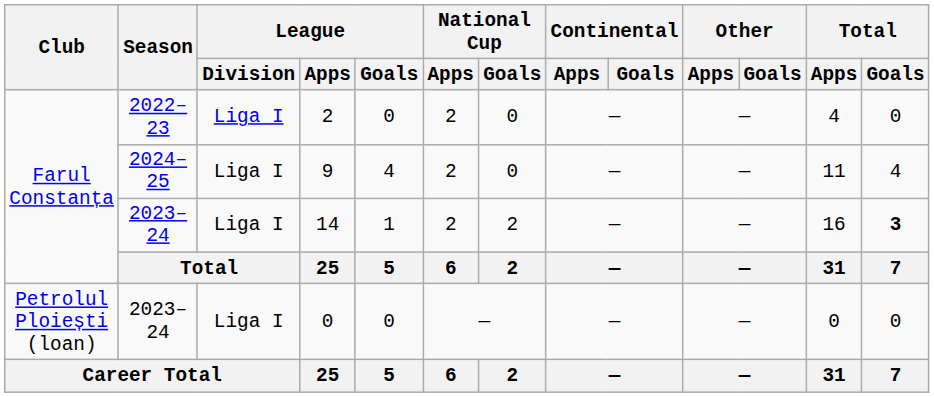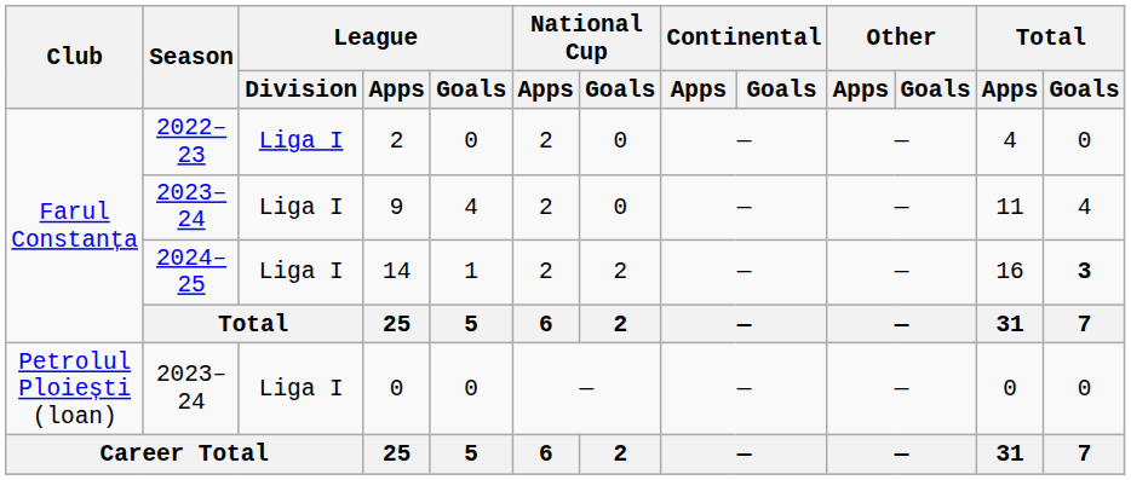9 | Season: 2024–25 -> 2023–24
14 | Season: 2023–24 -> 2024–25
